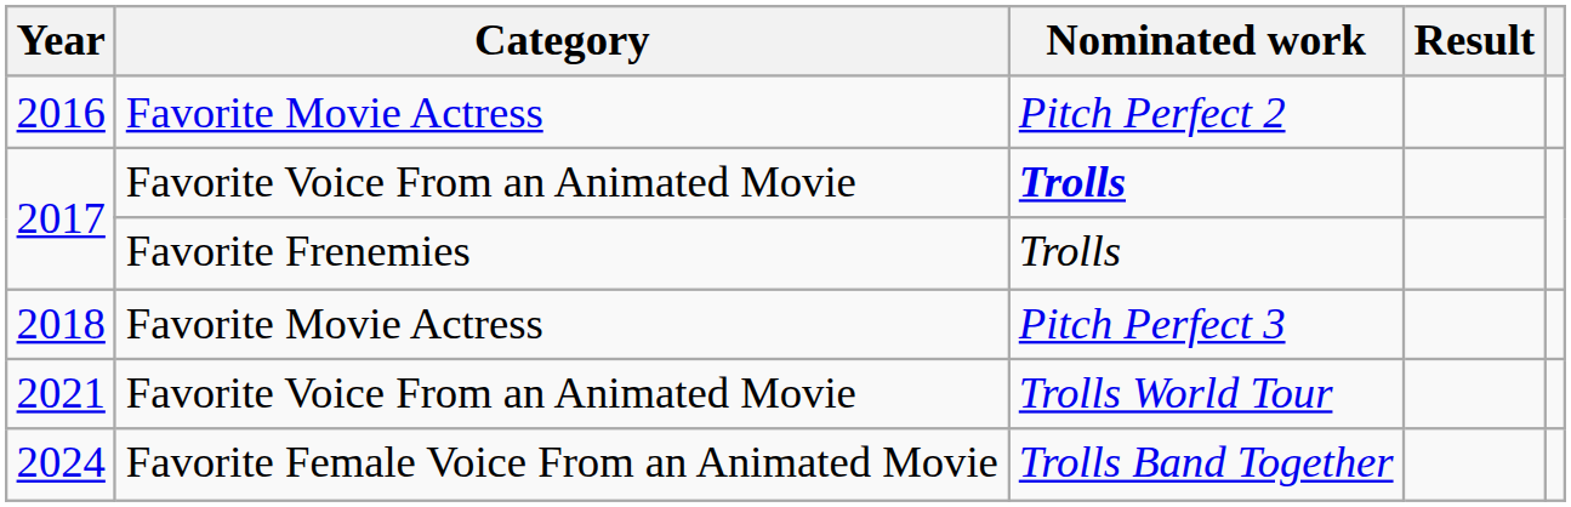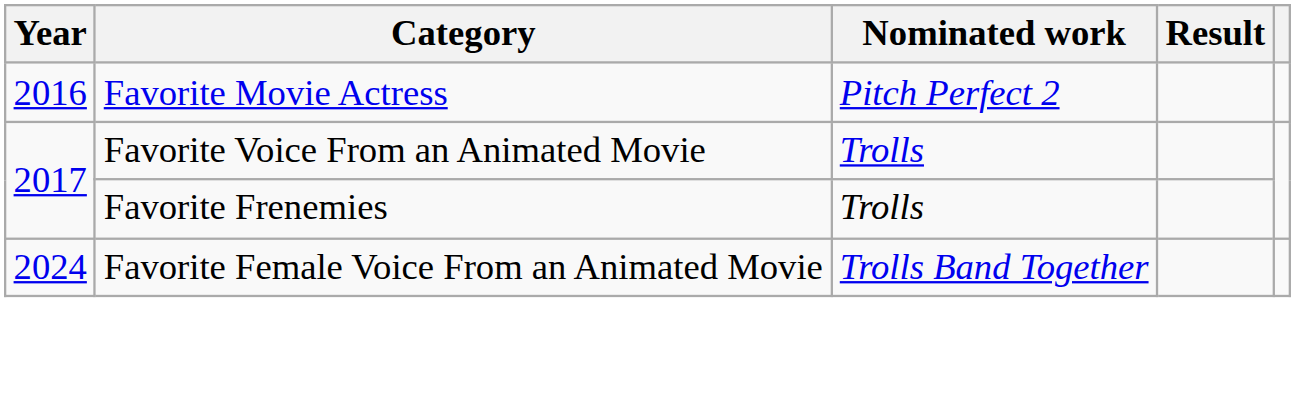2017 / Favorite Voice From an Animated Movie | Nominated work: bold -> normal
- row: 2018 | Favorite Movie Actress | Pitch Perfect 3
- row: 2021 | Favorite Voice From an Animated Movie | Trolls World Tour
